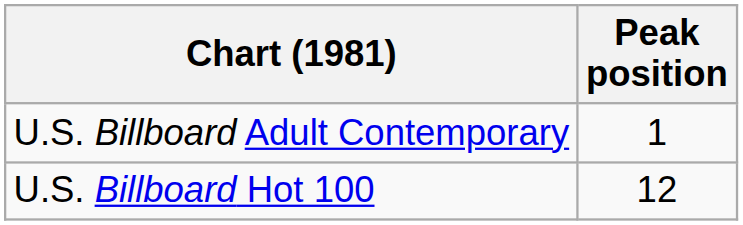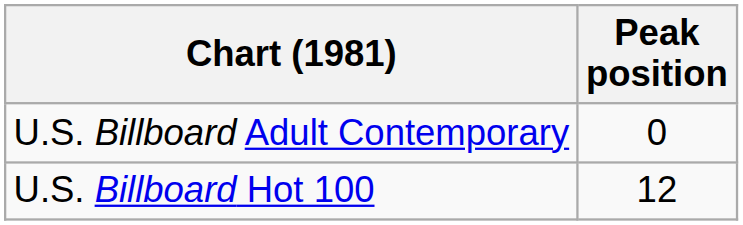U.S. Billboard Adult Contemporary | Peak position: 1 -> 0
